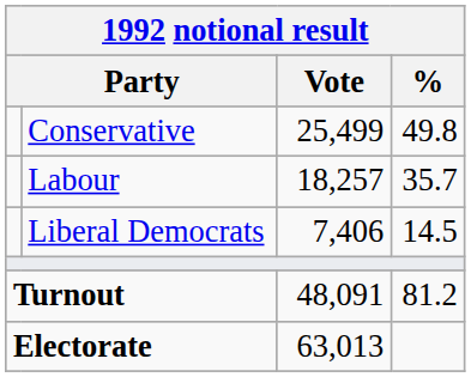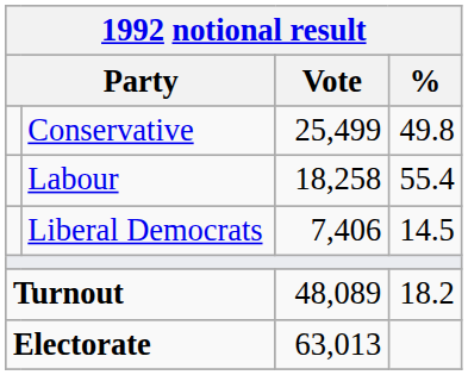Labour | Vote: 18,257 -> 18,258
Labour | %: 35.7 -> 55.4
Turnout | Vote: 48,091 -> 48,089
Turnout | %: 81.2 -> 18.2
